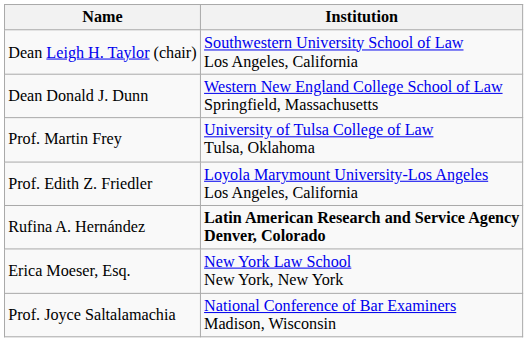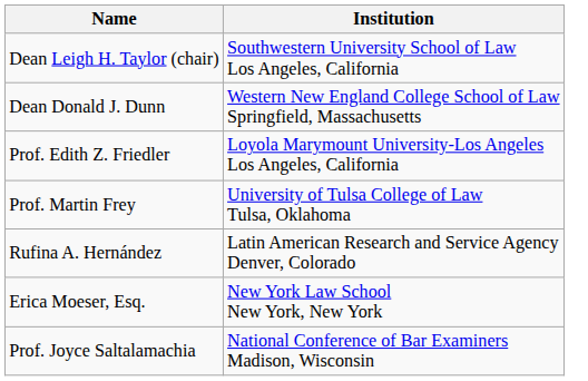rows swapped: Prof. Martin Frey <-> Prof. Edith Z. Friedler
Rufina A. Hernández | Institution: bold -> normal
